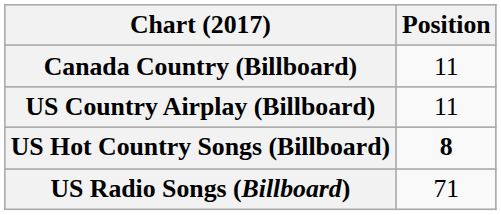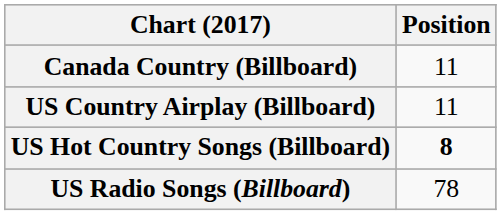US Radio Songs (Billboard) | Position: 71 -> 78
